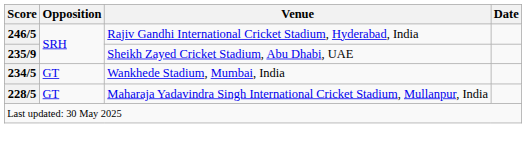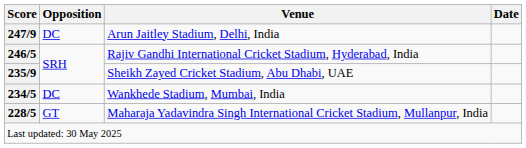+ row: 247/9 | DC | Arun Jaitley Stadium, Delhi, India
Wankhede Stadium, Mumbai, India | Opposition: GT -> DC
